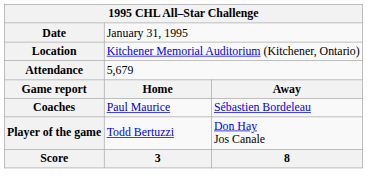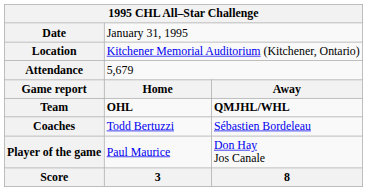+ row: Team | OHL | QMJHL/WHL
Coaches | column 2: Paul Maurice -> Todd Bertuzzi
Player of the game | column 2: Todd Bertuzzi -> Paul Maurice
